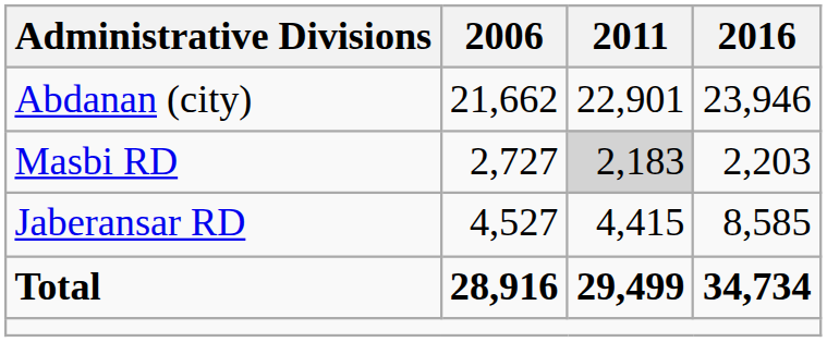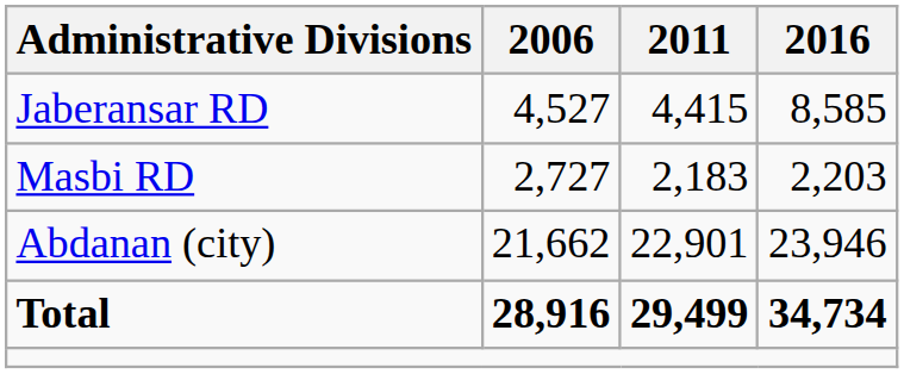rows swapped: Jaberansar RD <-> Abdanan (city)
Masbi RD | 2011: lightgrey background -> no background
